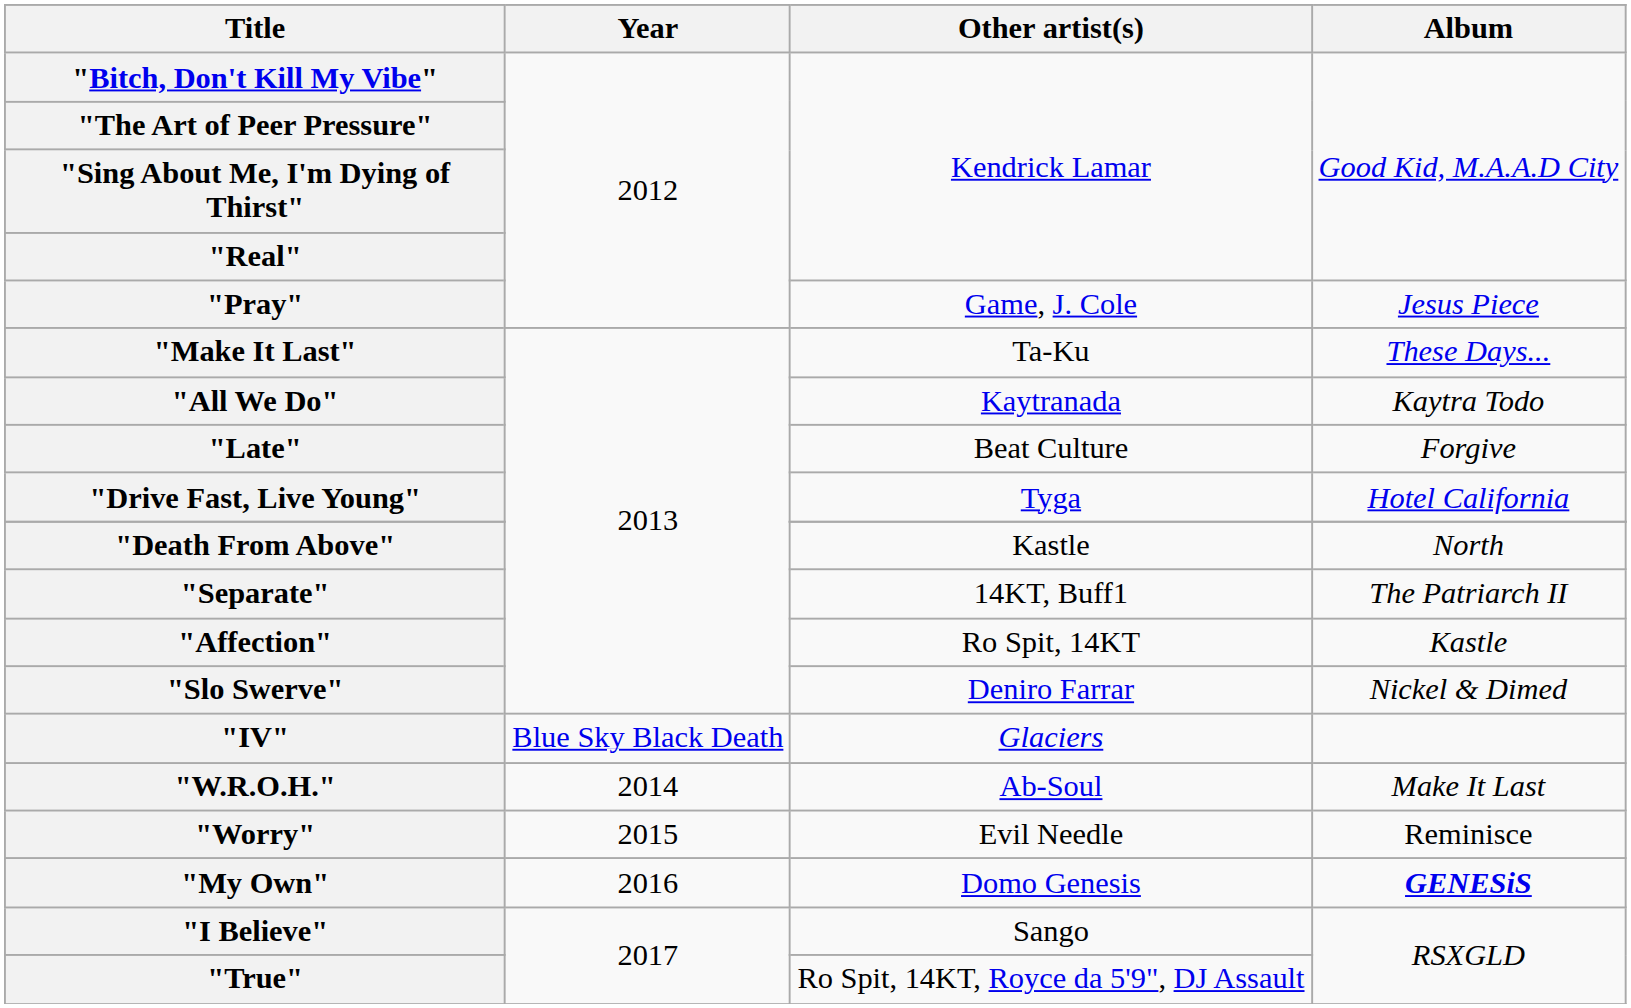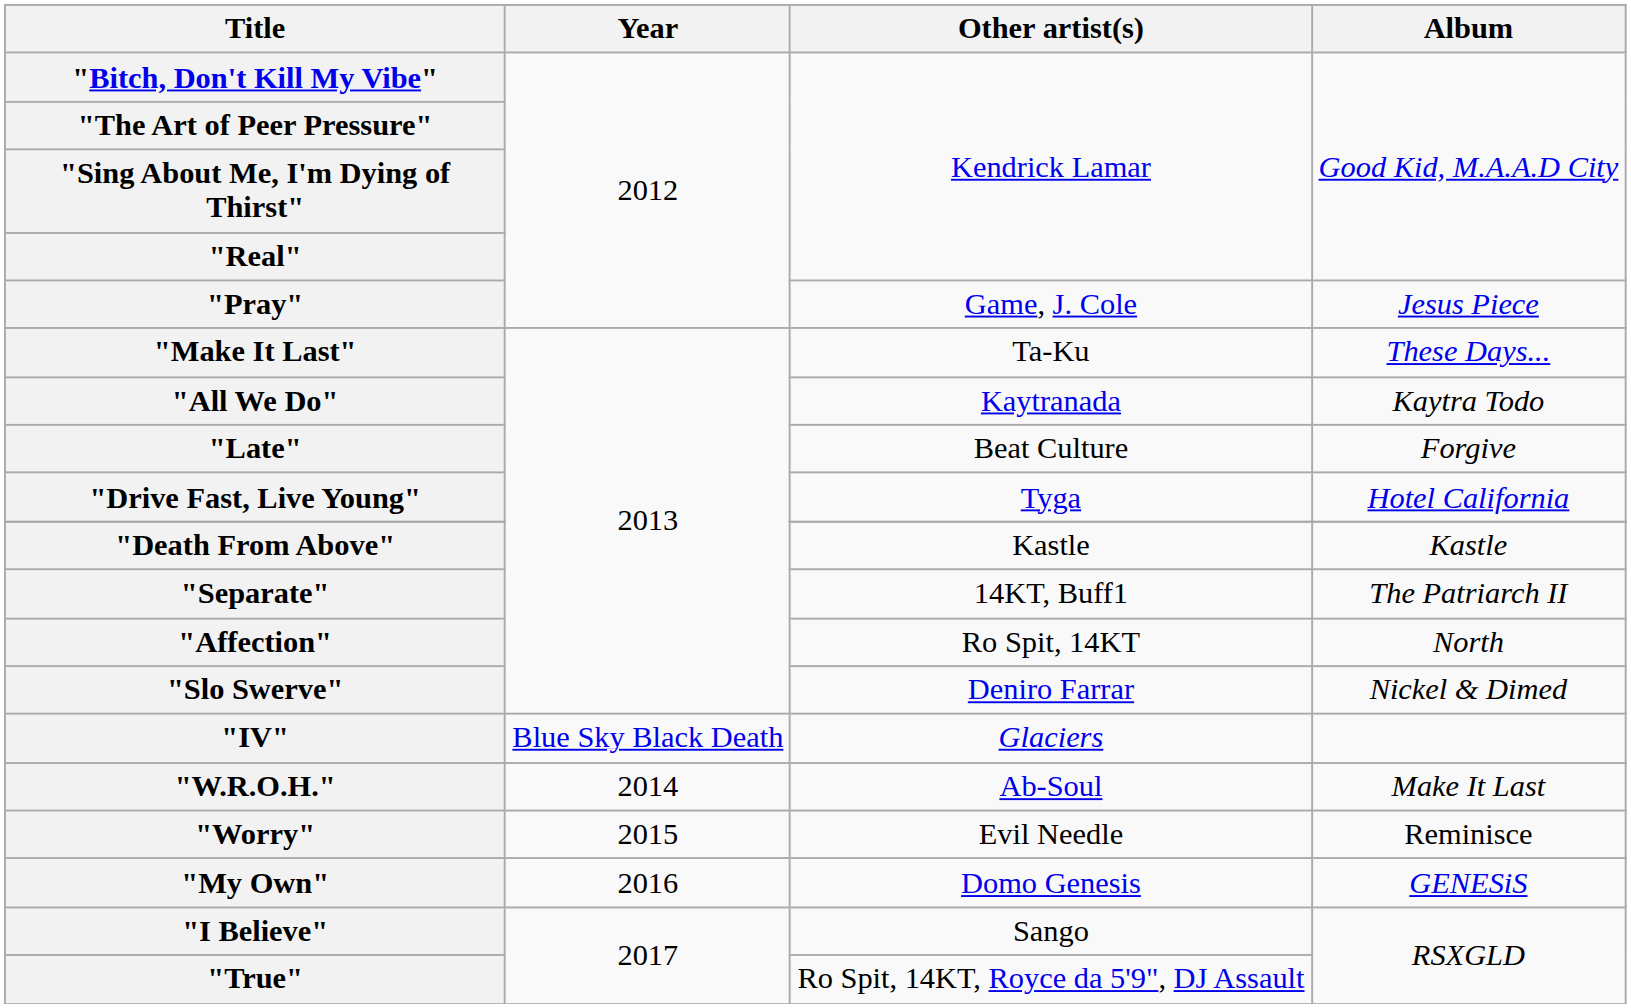"Death From Above" | Album: North -> Kastle
"Affection" | Album: Kastle -> North
"My Own" | Album: bold -> normal
